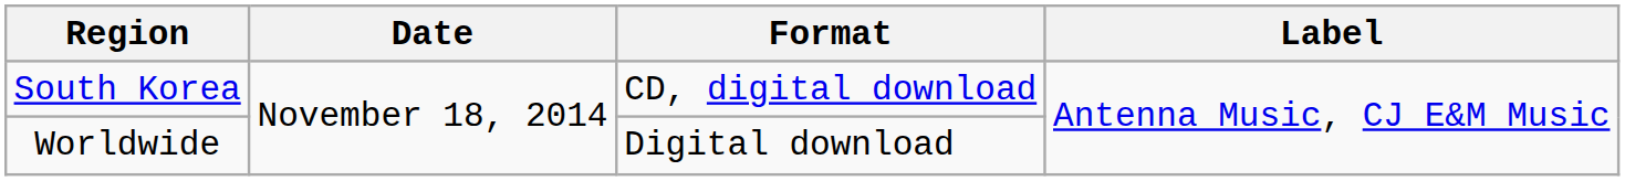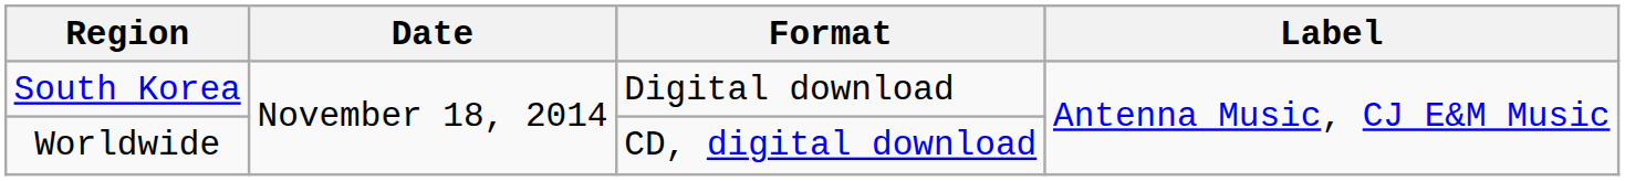South Korea | Format: CD, digital download -> Digital download
Worldwide | Format: Digital download -> CD, digital download
